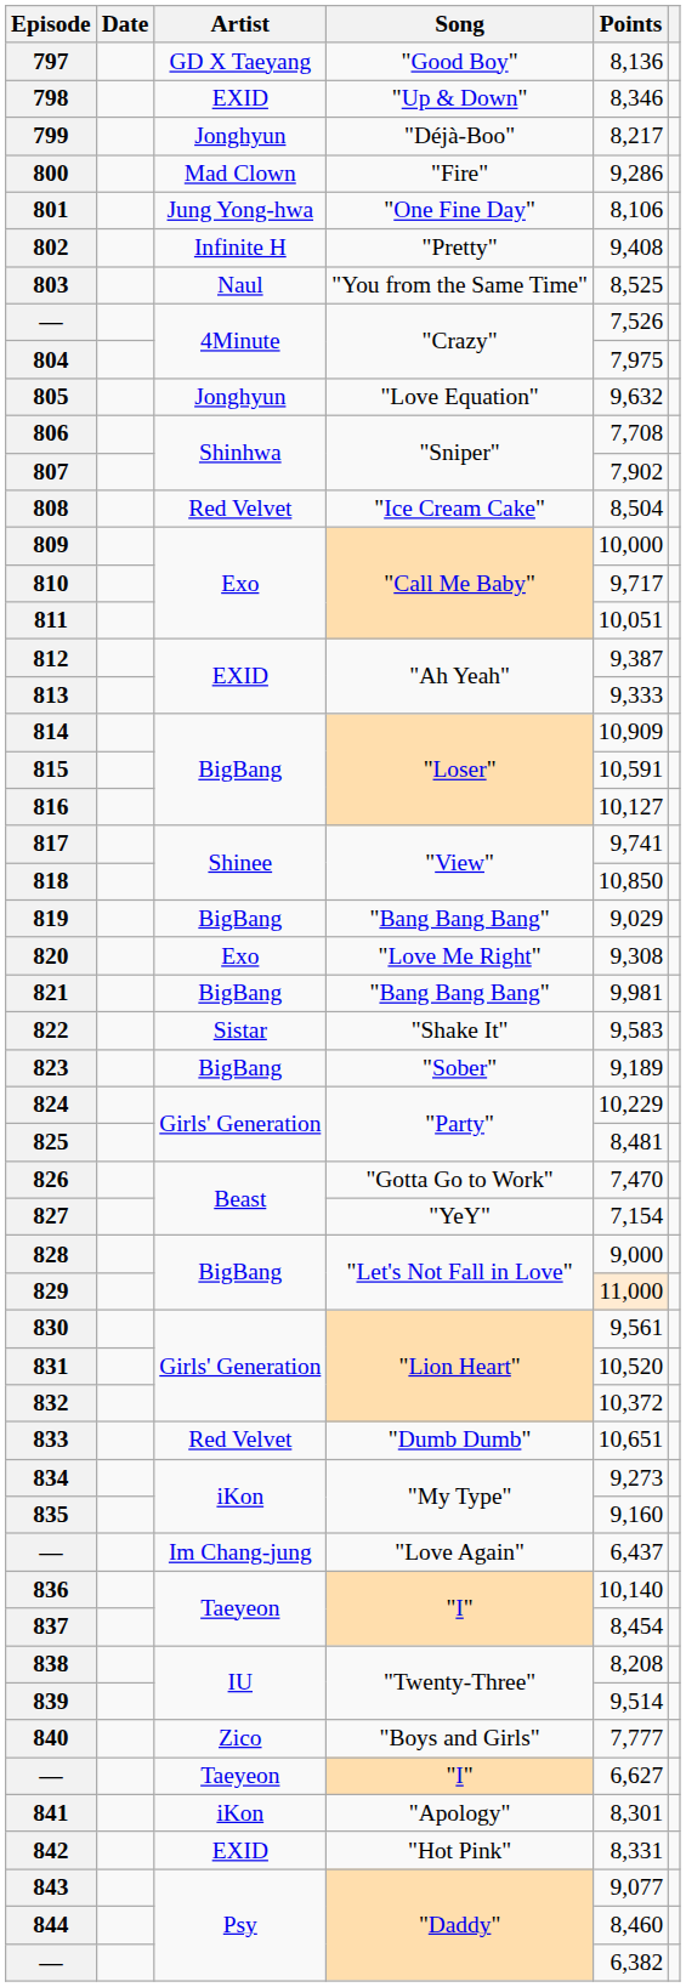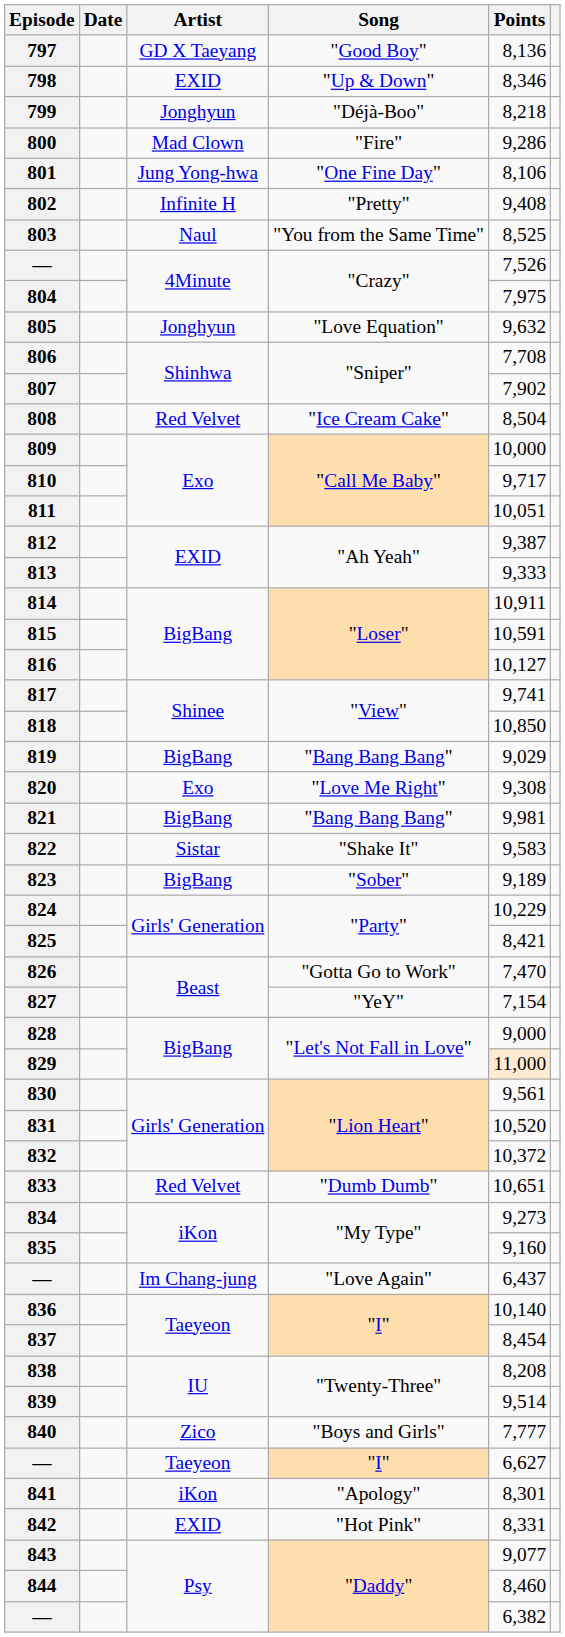799 | Points: 8,217 -> 8,218
814 | Points: 10,909 -> 10,911
825 | Points: 8,481 -> 8,421
